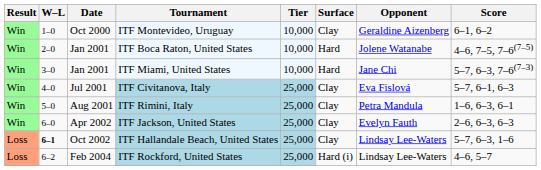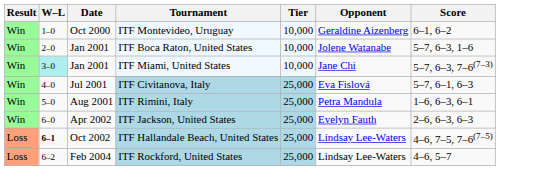- column: Surface | Clay | Hard | Hard | Clay | Clay | Clay | Clay | Hard (i)
ITF Boca Raton, United States | Score: 4–6, 7–5, 7–6(7–5) -> 5–7, 6–3, 1–6
ITF Miami, United States | W–L: no background -> paleturquoise background
ITF Hallandale Beach, United States | Score: 5–7, 6–3, 1–6 -> 4–6, 7–5, 7–6(7–5)
